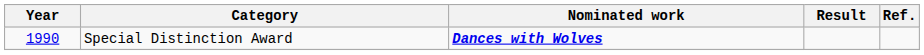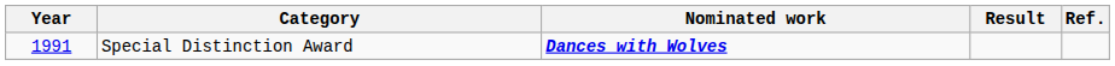Special Distinction Award | Year: 1990 -> 1991
